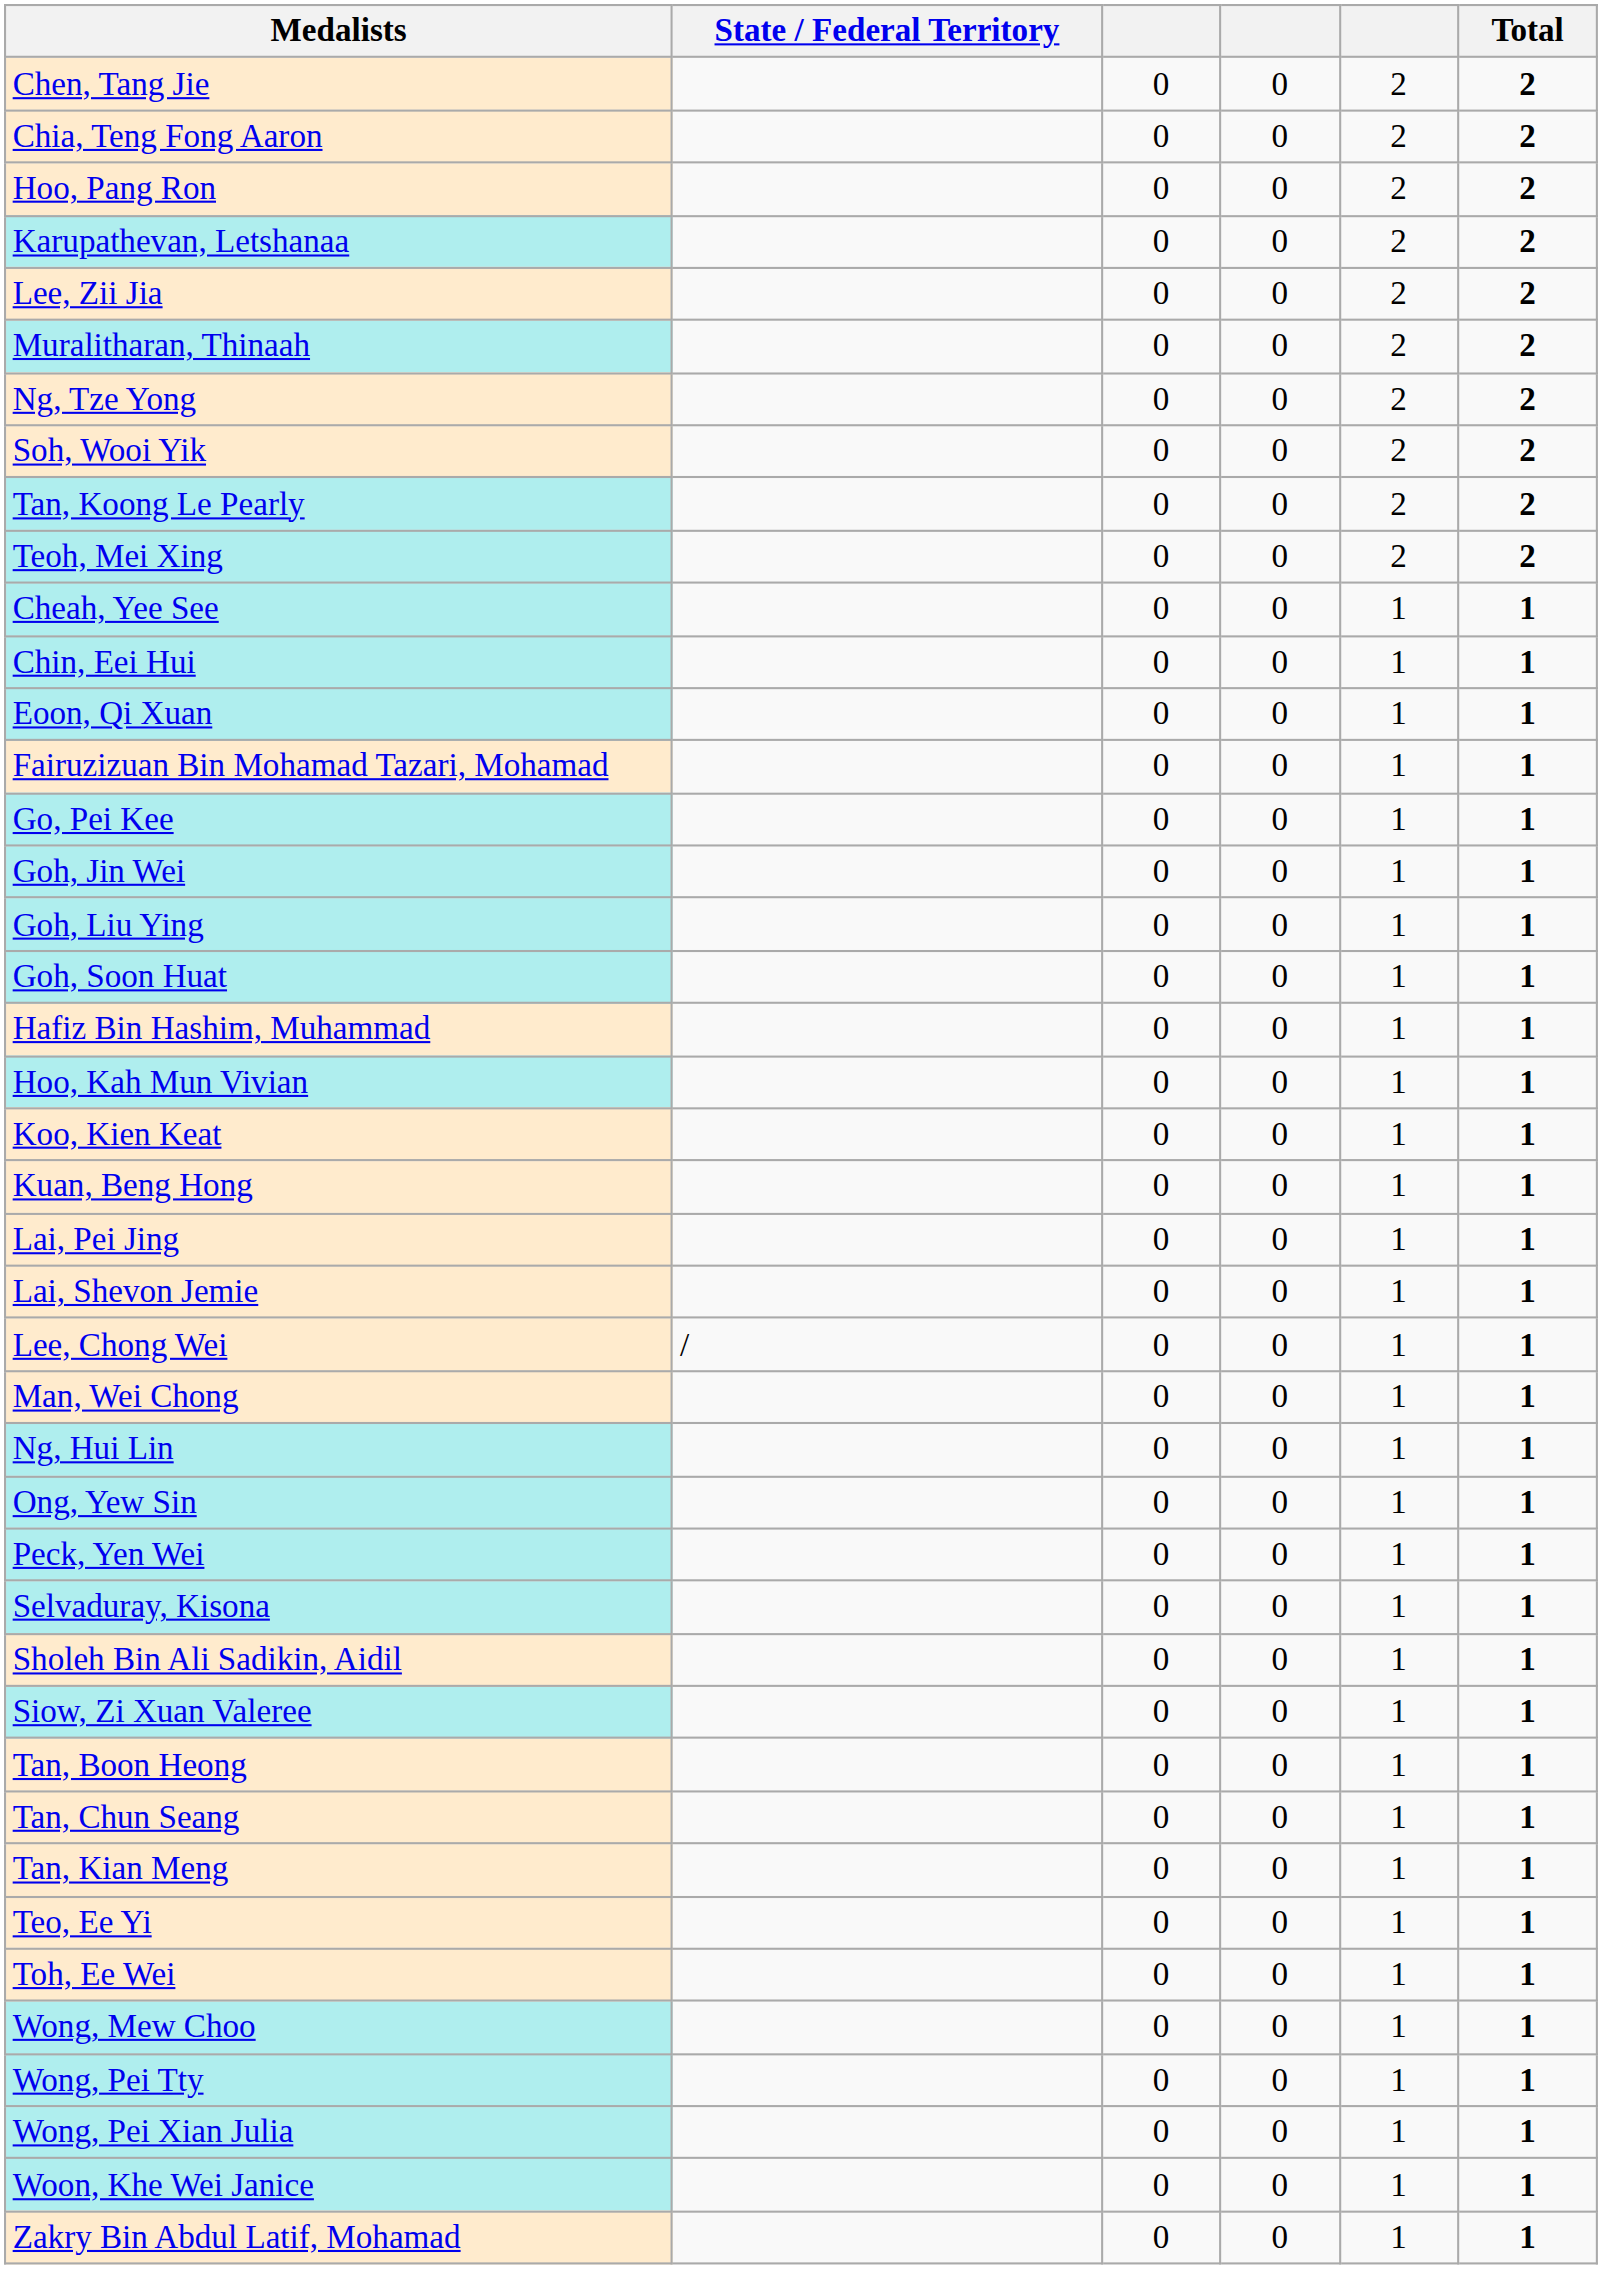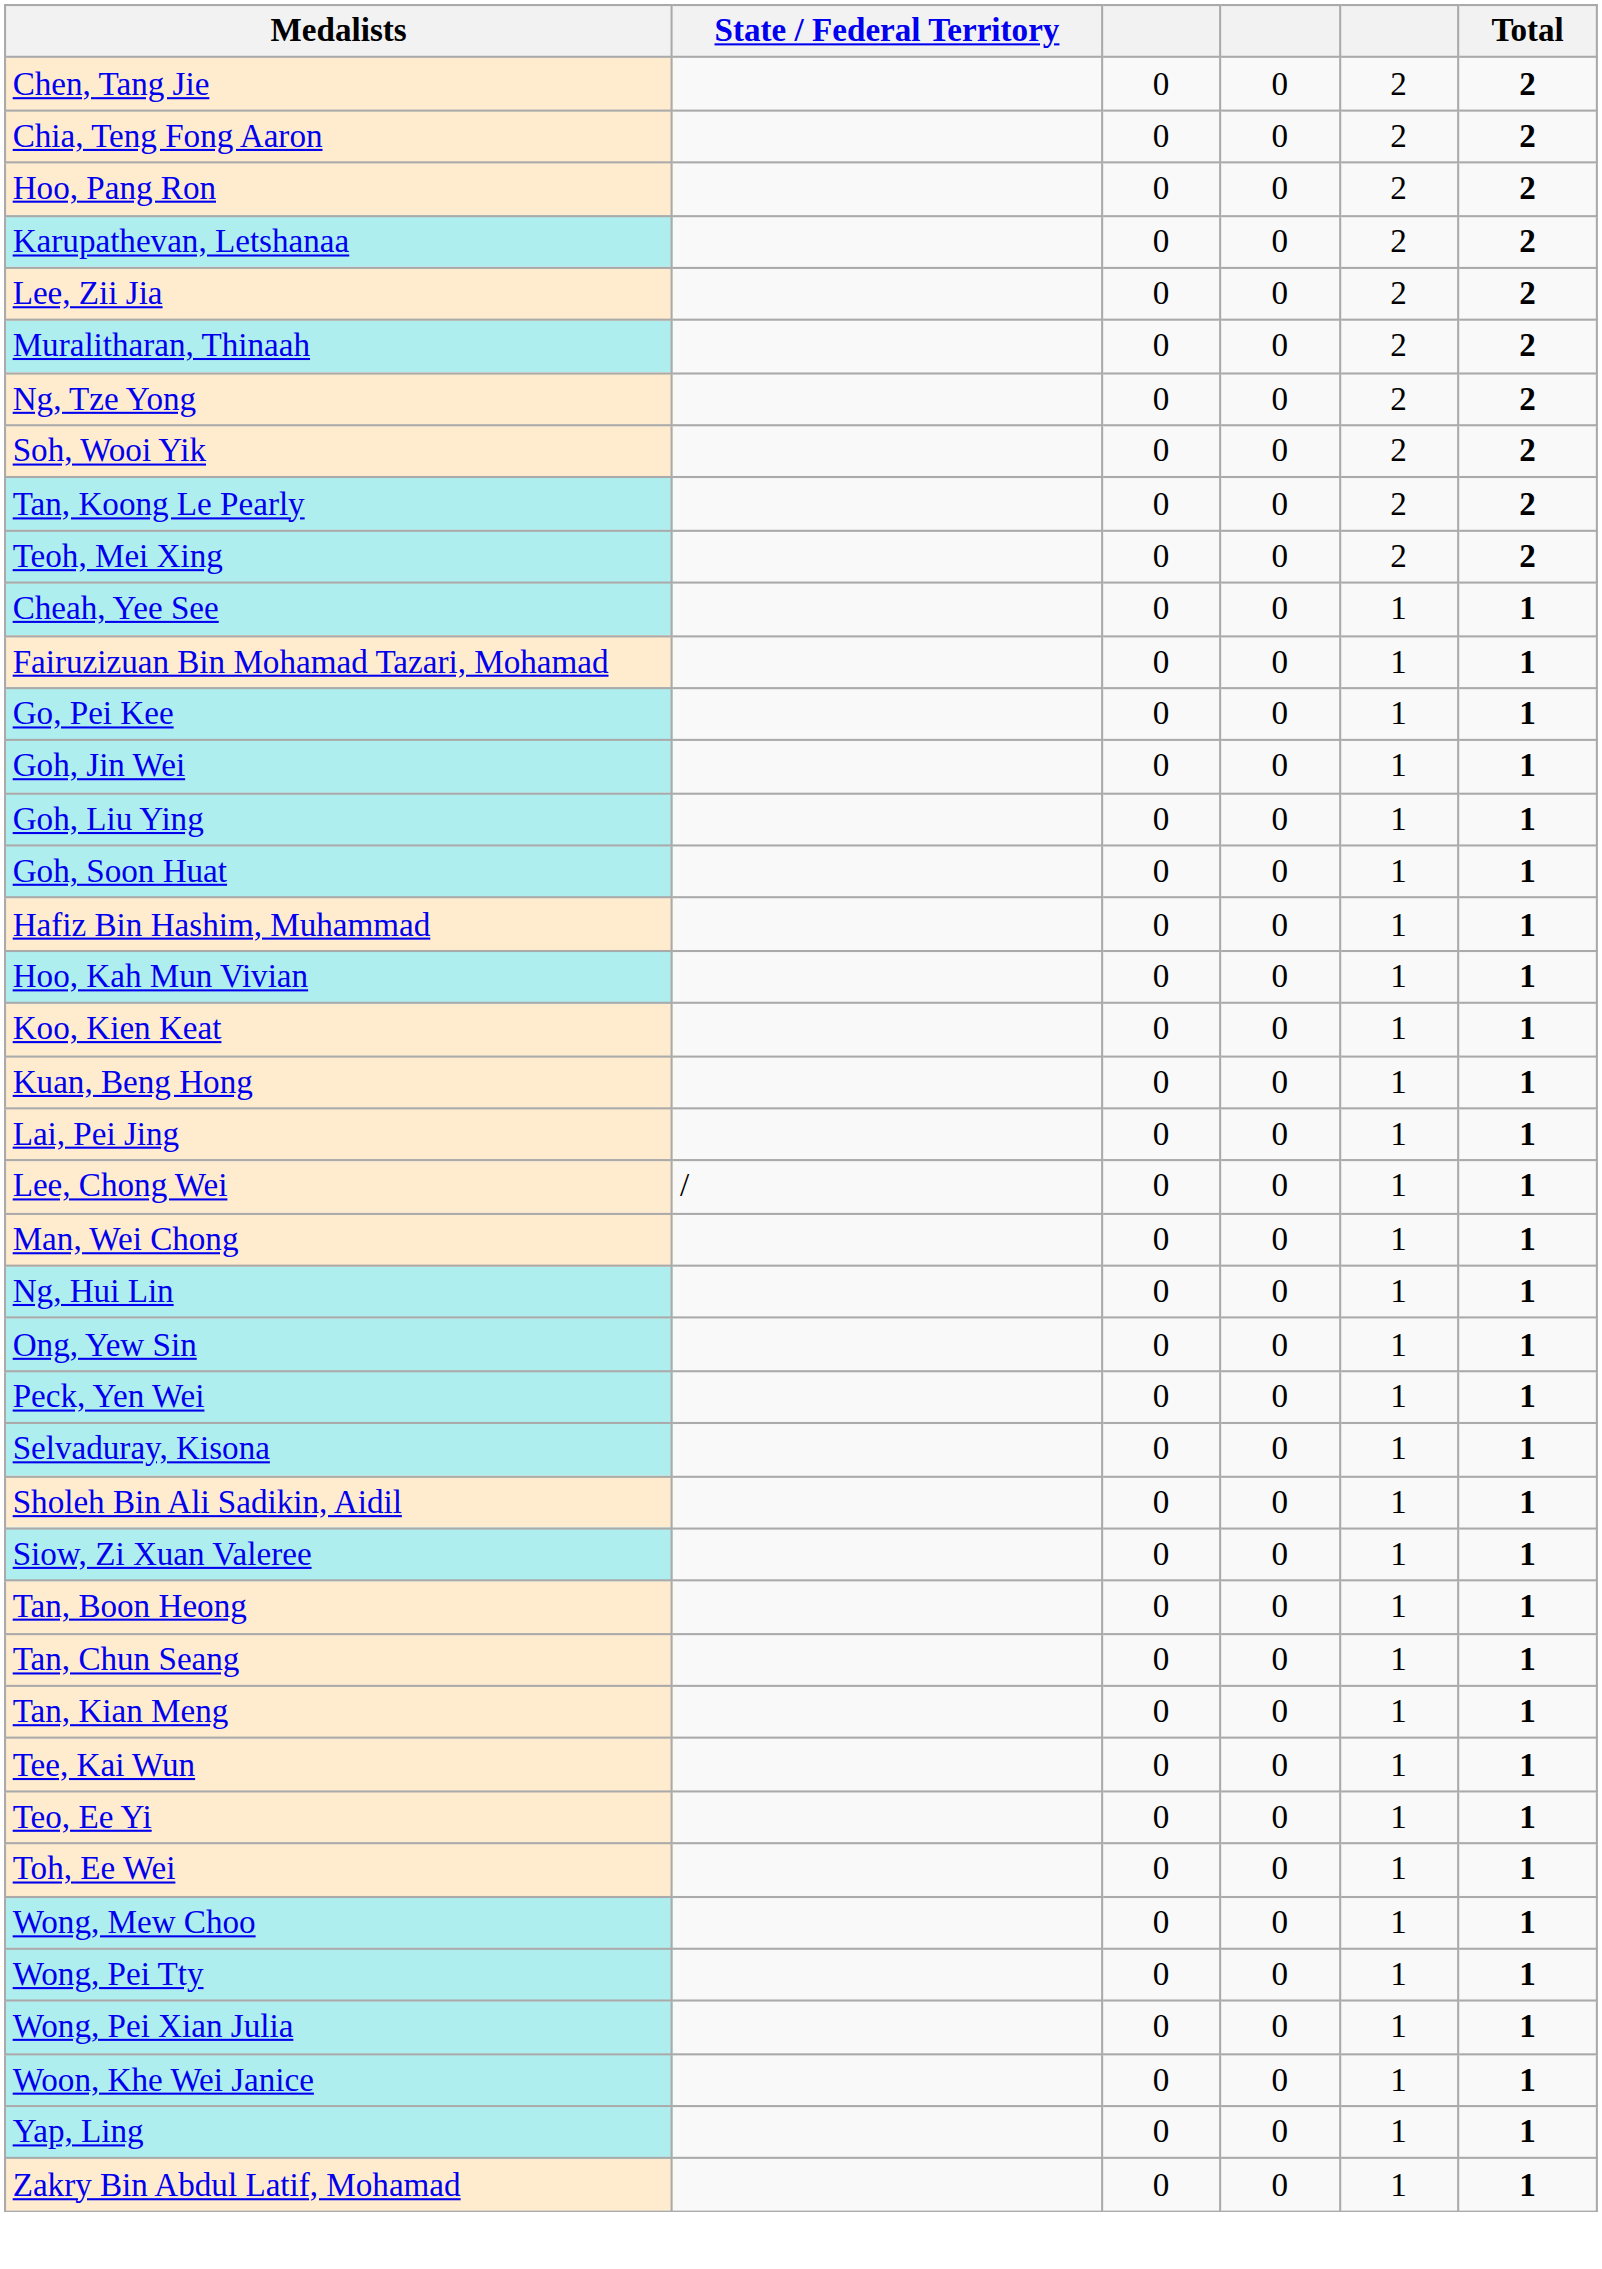- row: Chin, Eei Hui | 0 | 0 | 1 | 1
- row: Eoon, Qi Xuan | 0 | 0 | 1 | 1
- row: Lai, Shevon Jemie | 0 | 0 | 1 | 1
+ row: Tee, Kai Wun | 0 | 0 | 1 | 1
+ row: Yap, Ling | 0 | 0 | 1 | 1
